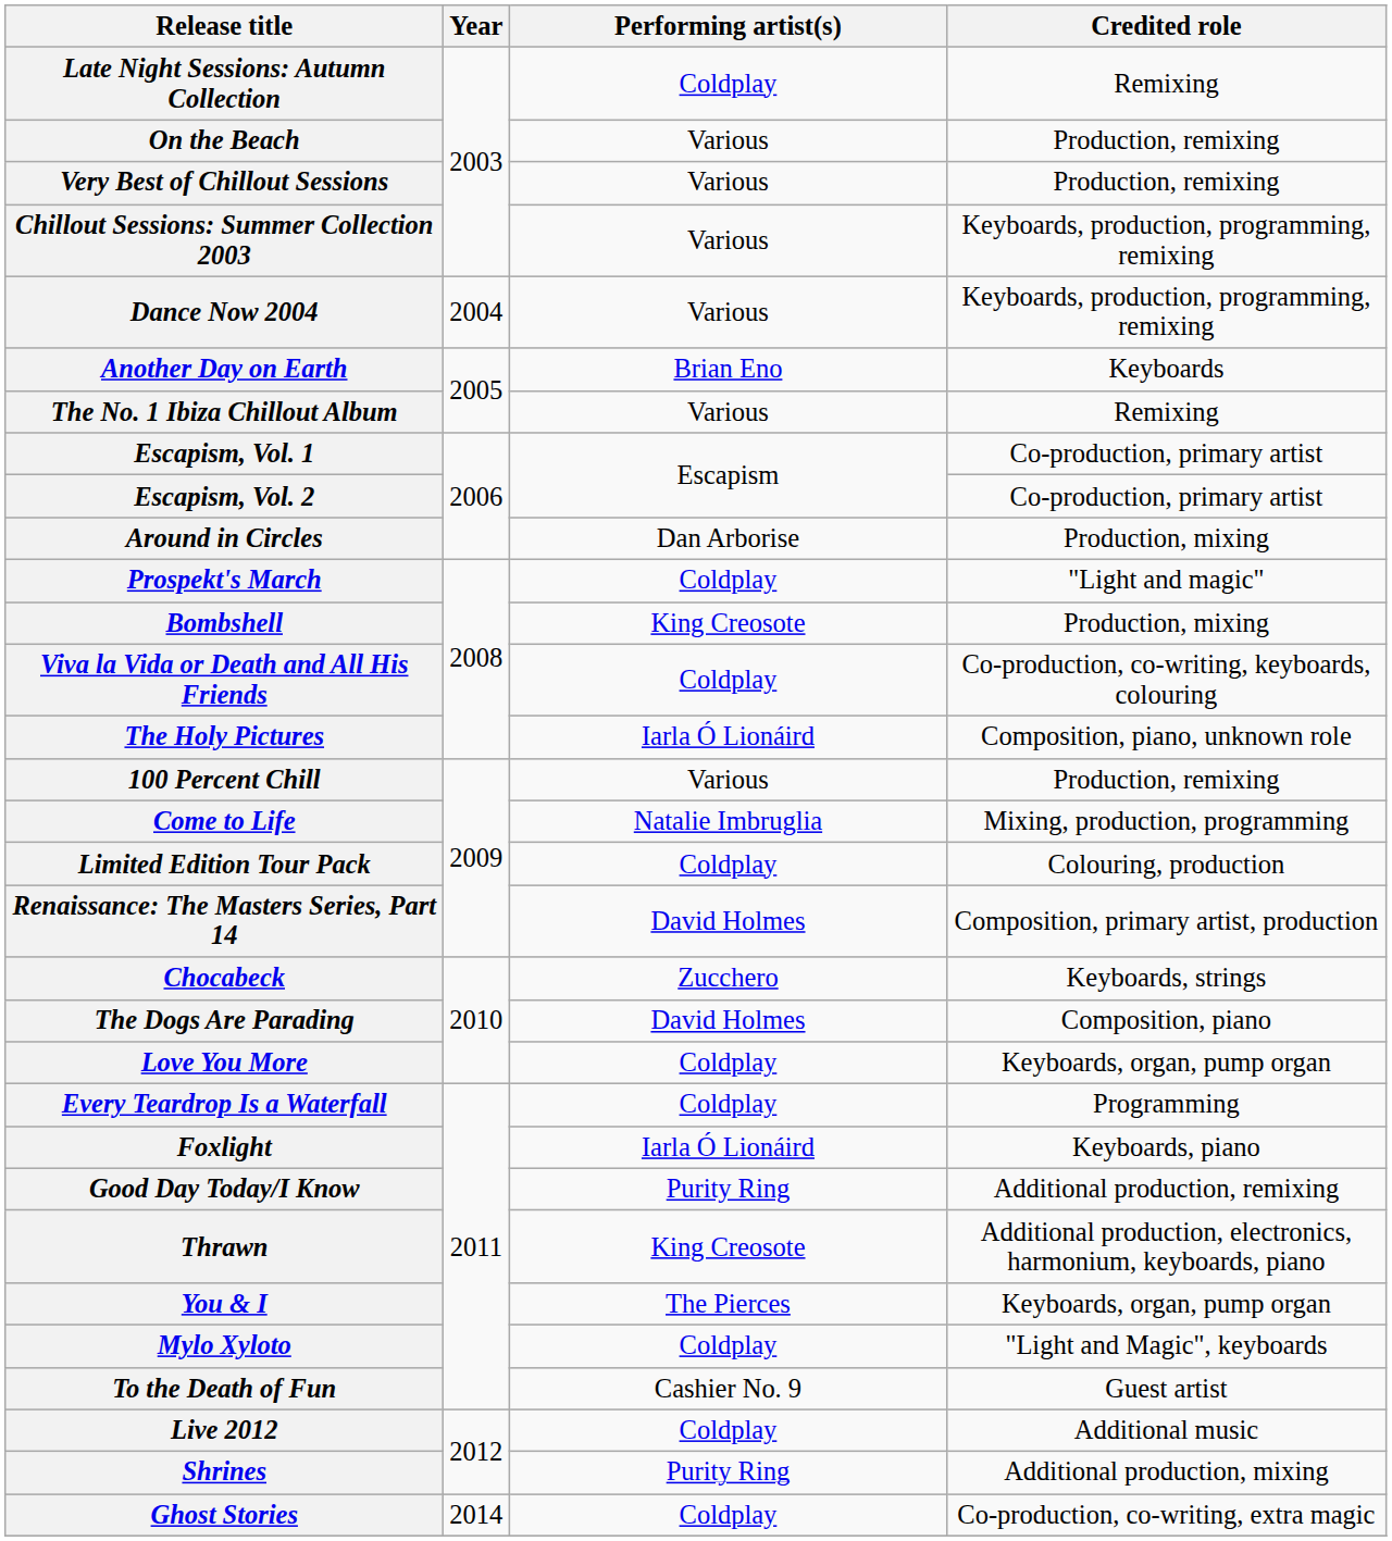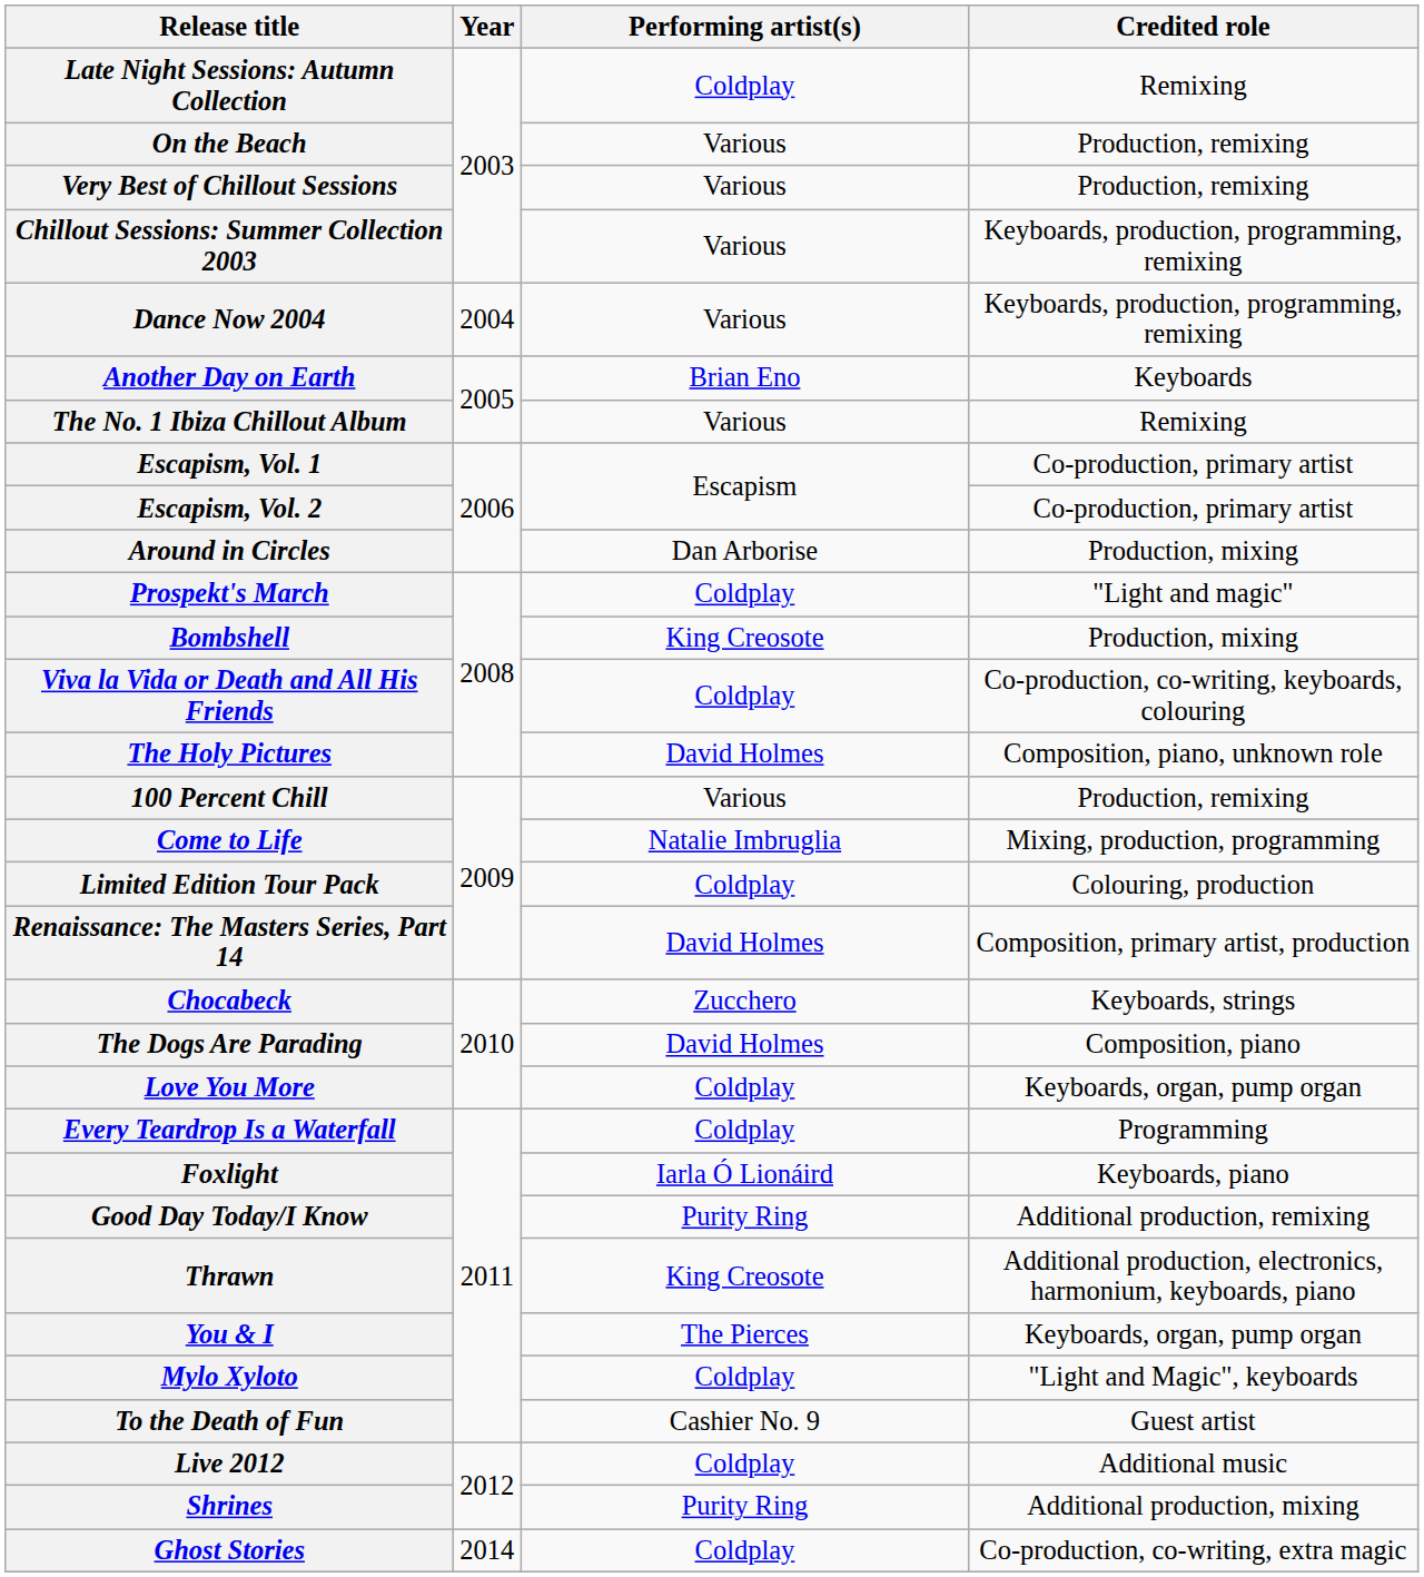The Holy Pictures | Performing artist(s): Iarla Ó Lionáird -> David Holmes
